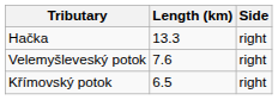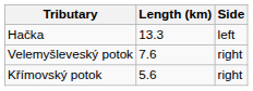Hačka | Side: right -> left
Křímovský potok | Length (km): 6.5 -> 5.6
